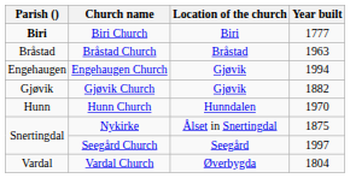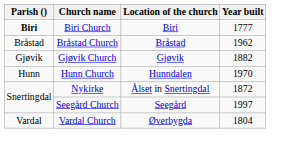Bråstad Church | Year built: 1963 -> 1962
- row: Engehaugen | Engehaugen Church | Gjøvik | 1994
Nykirke | Year built: 1875 -> 1872
